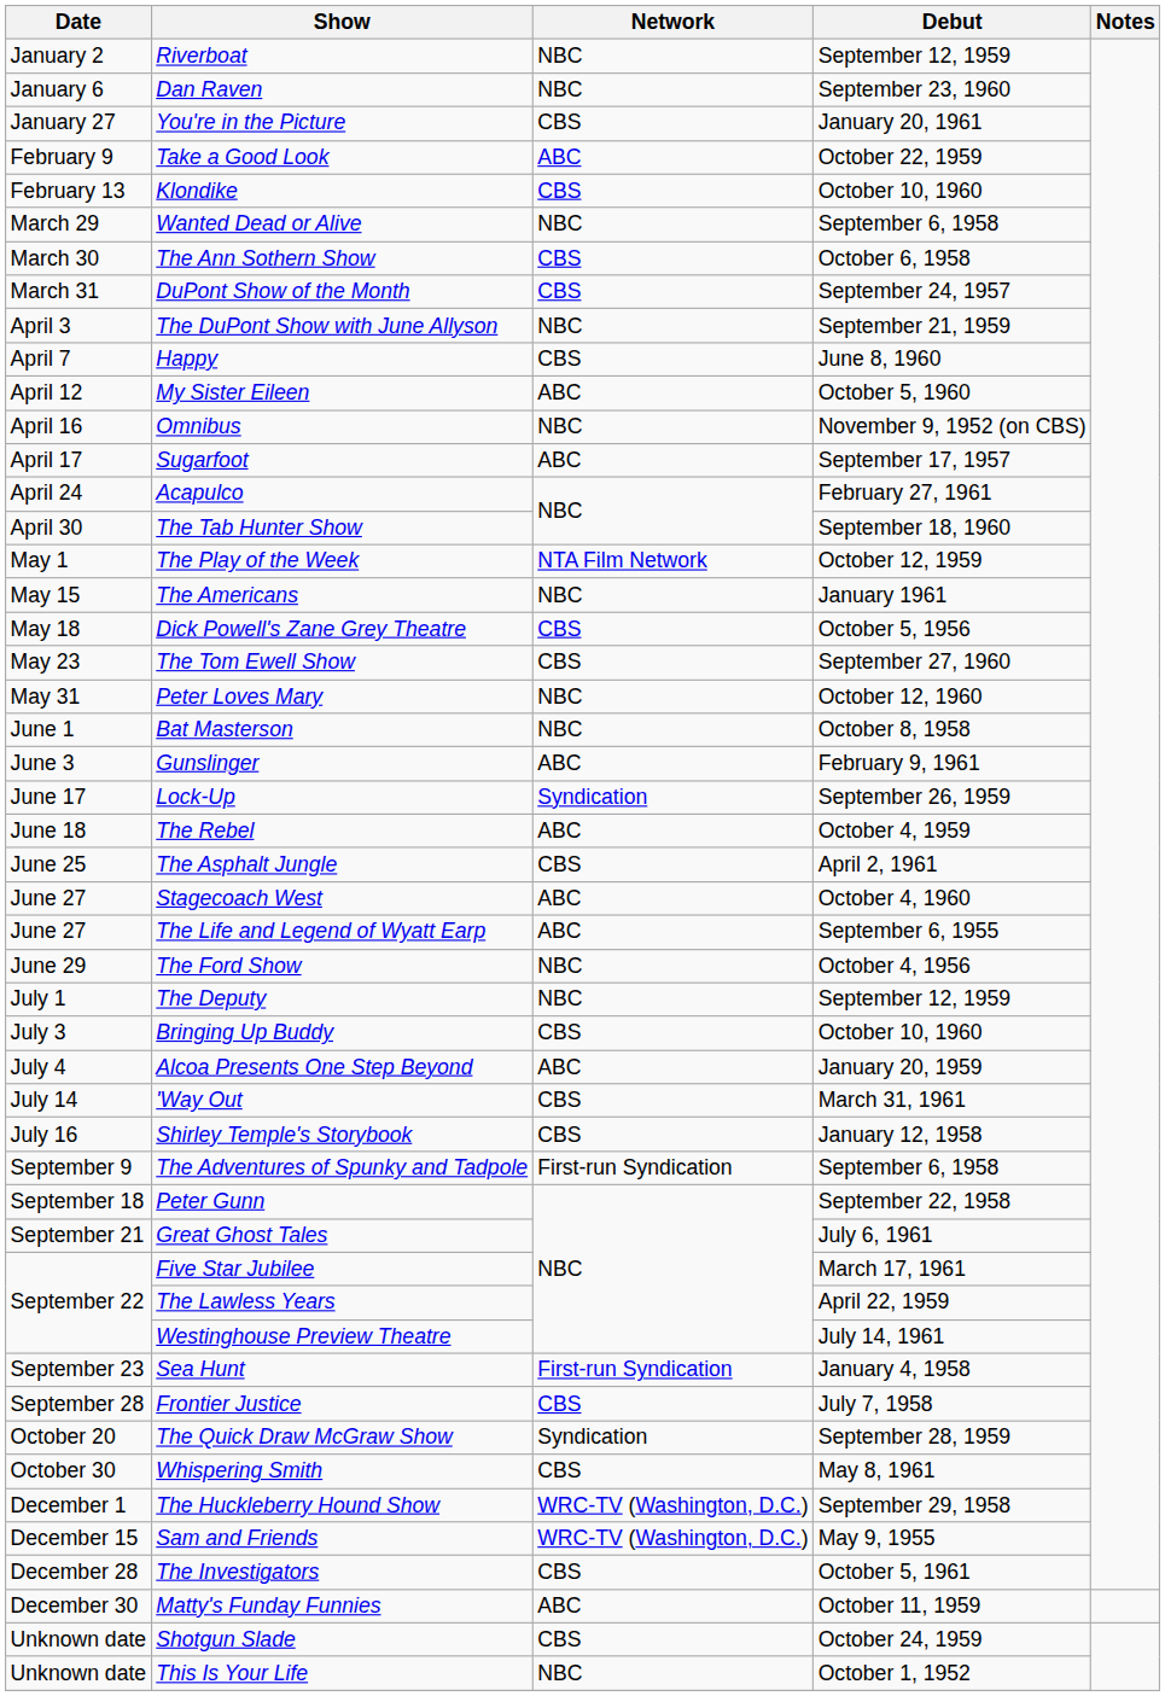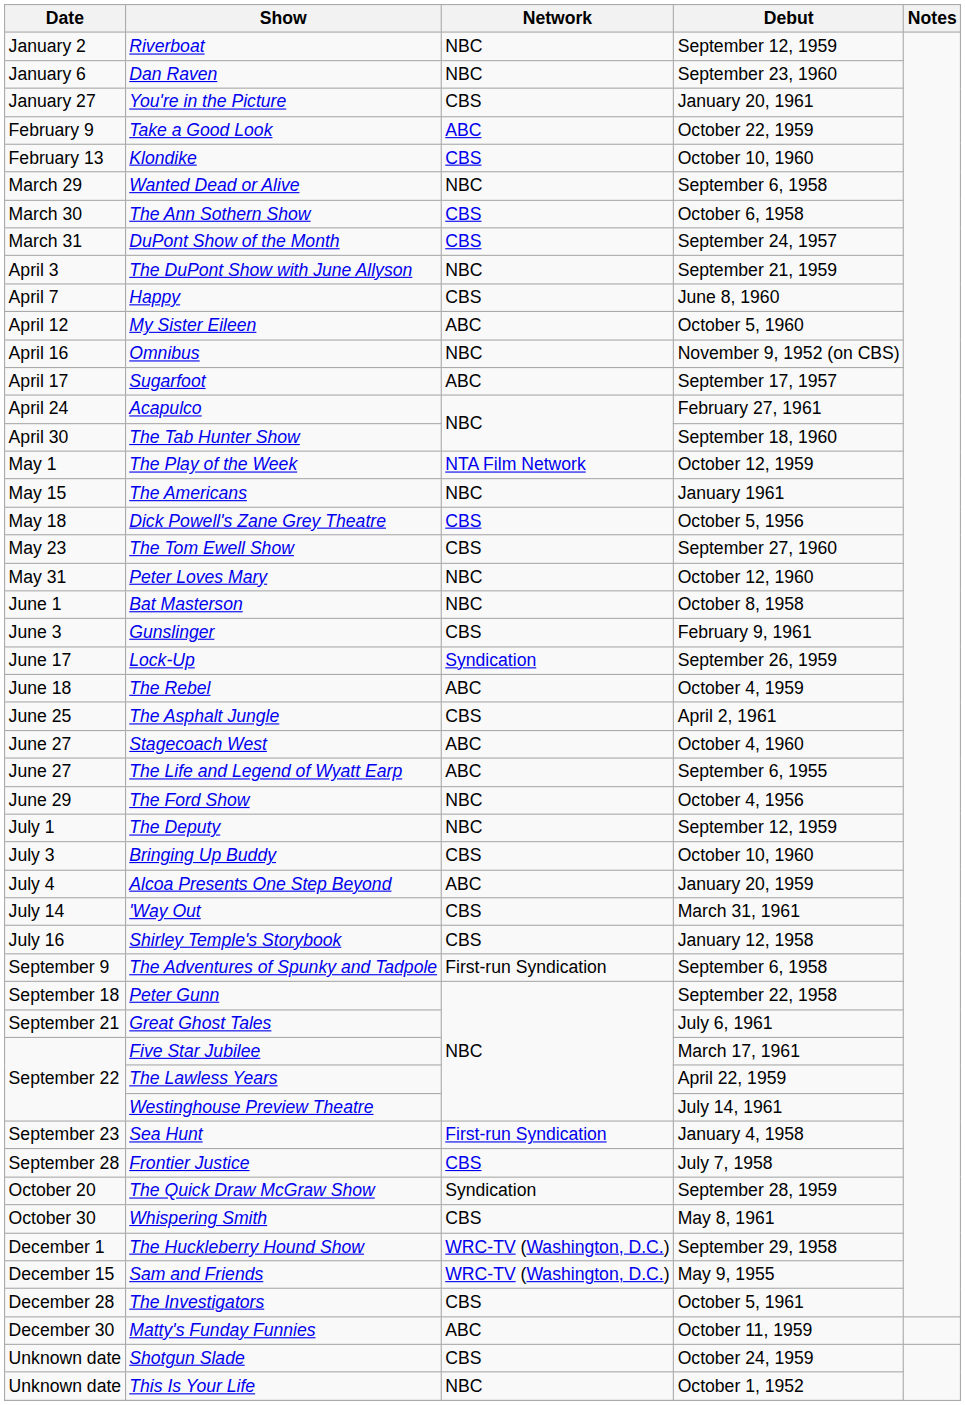Gunslinger | Network: ABC -> CBS
